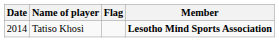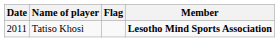Tatiso Khosi | Date: 2014 -> 2011
